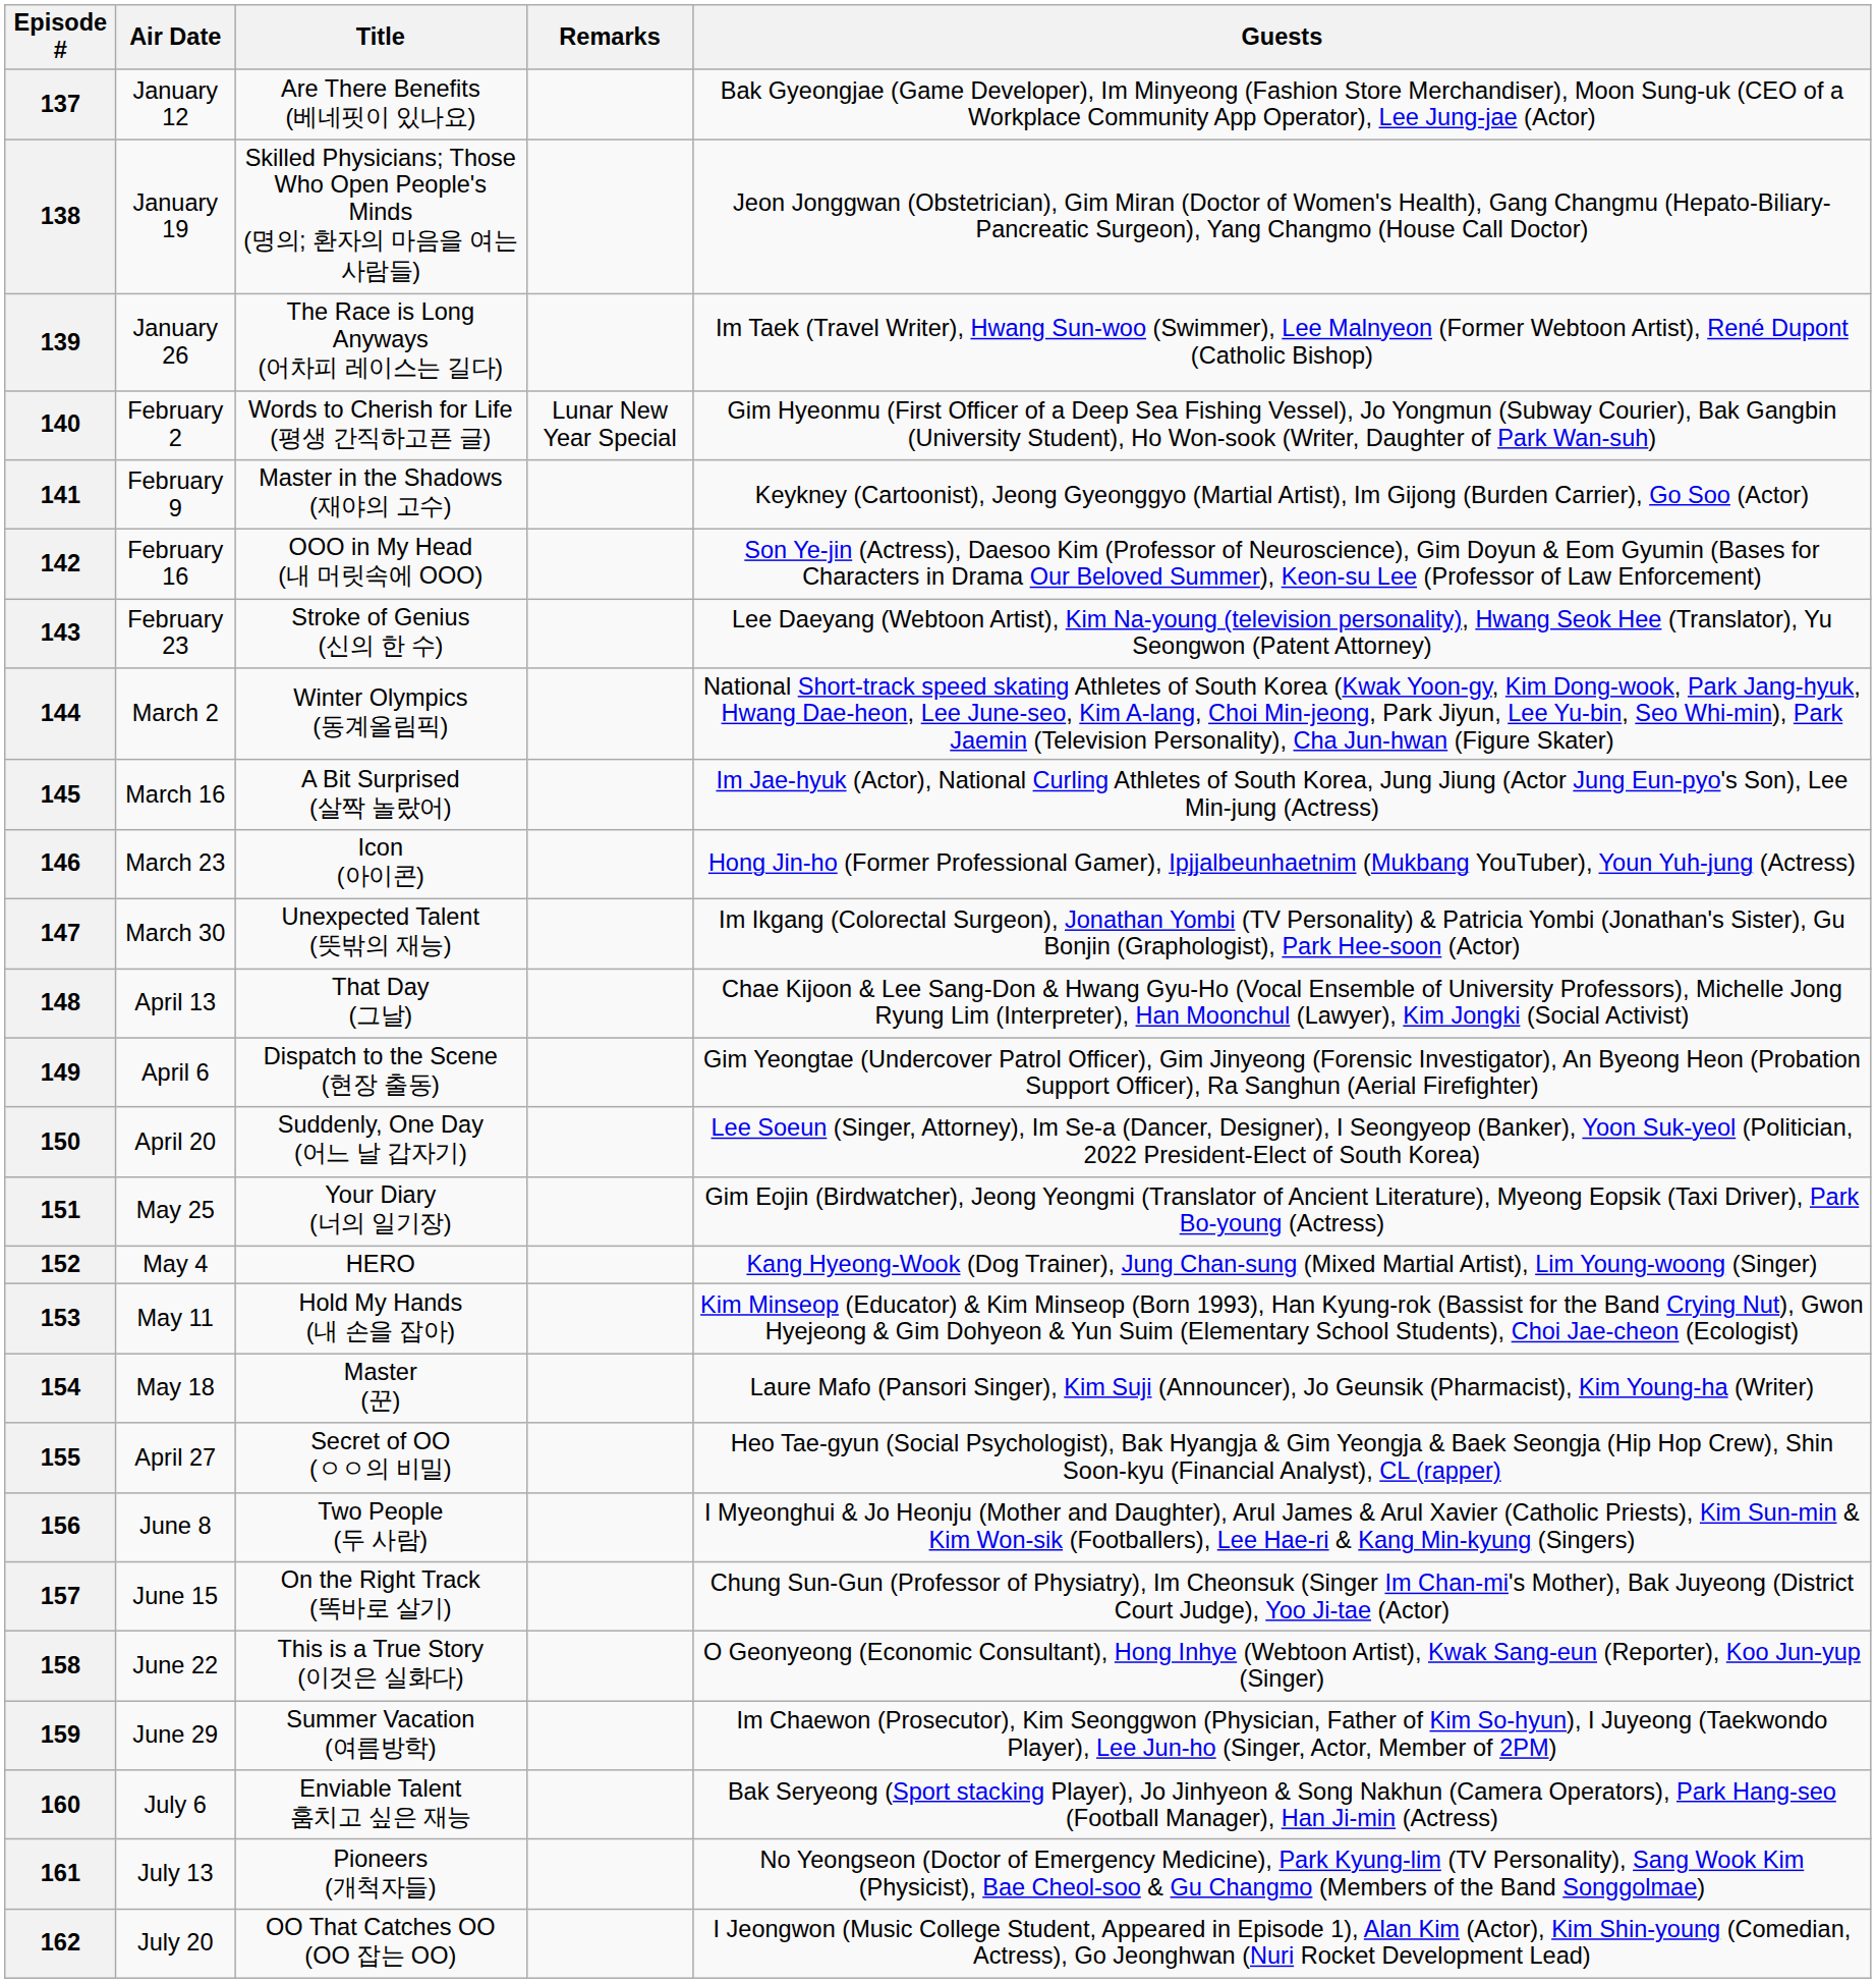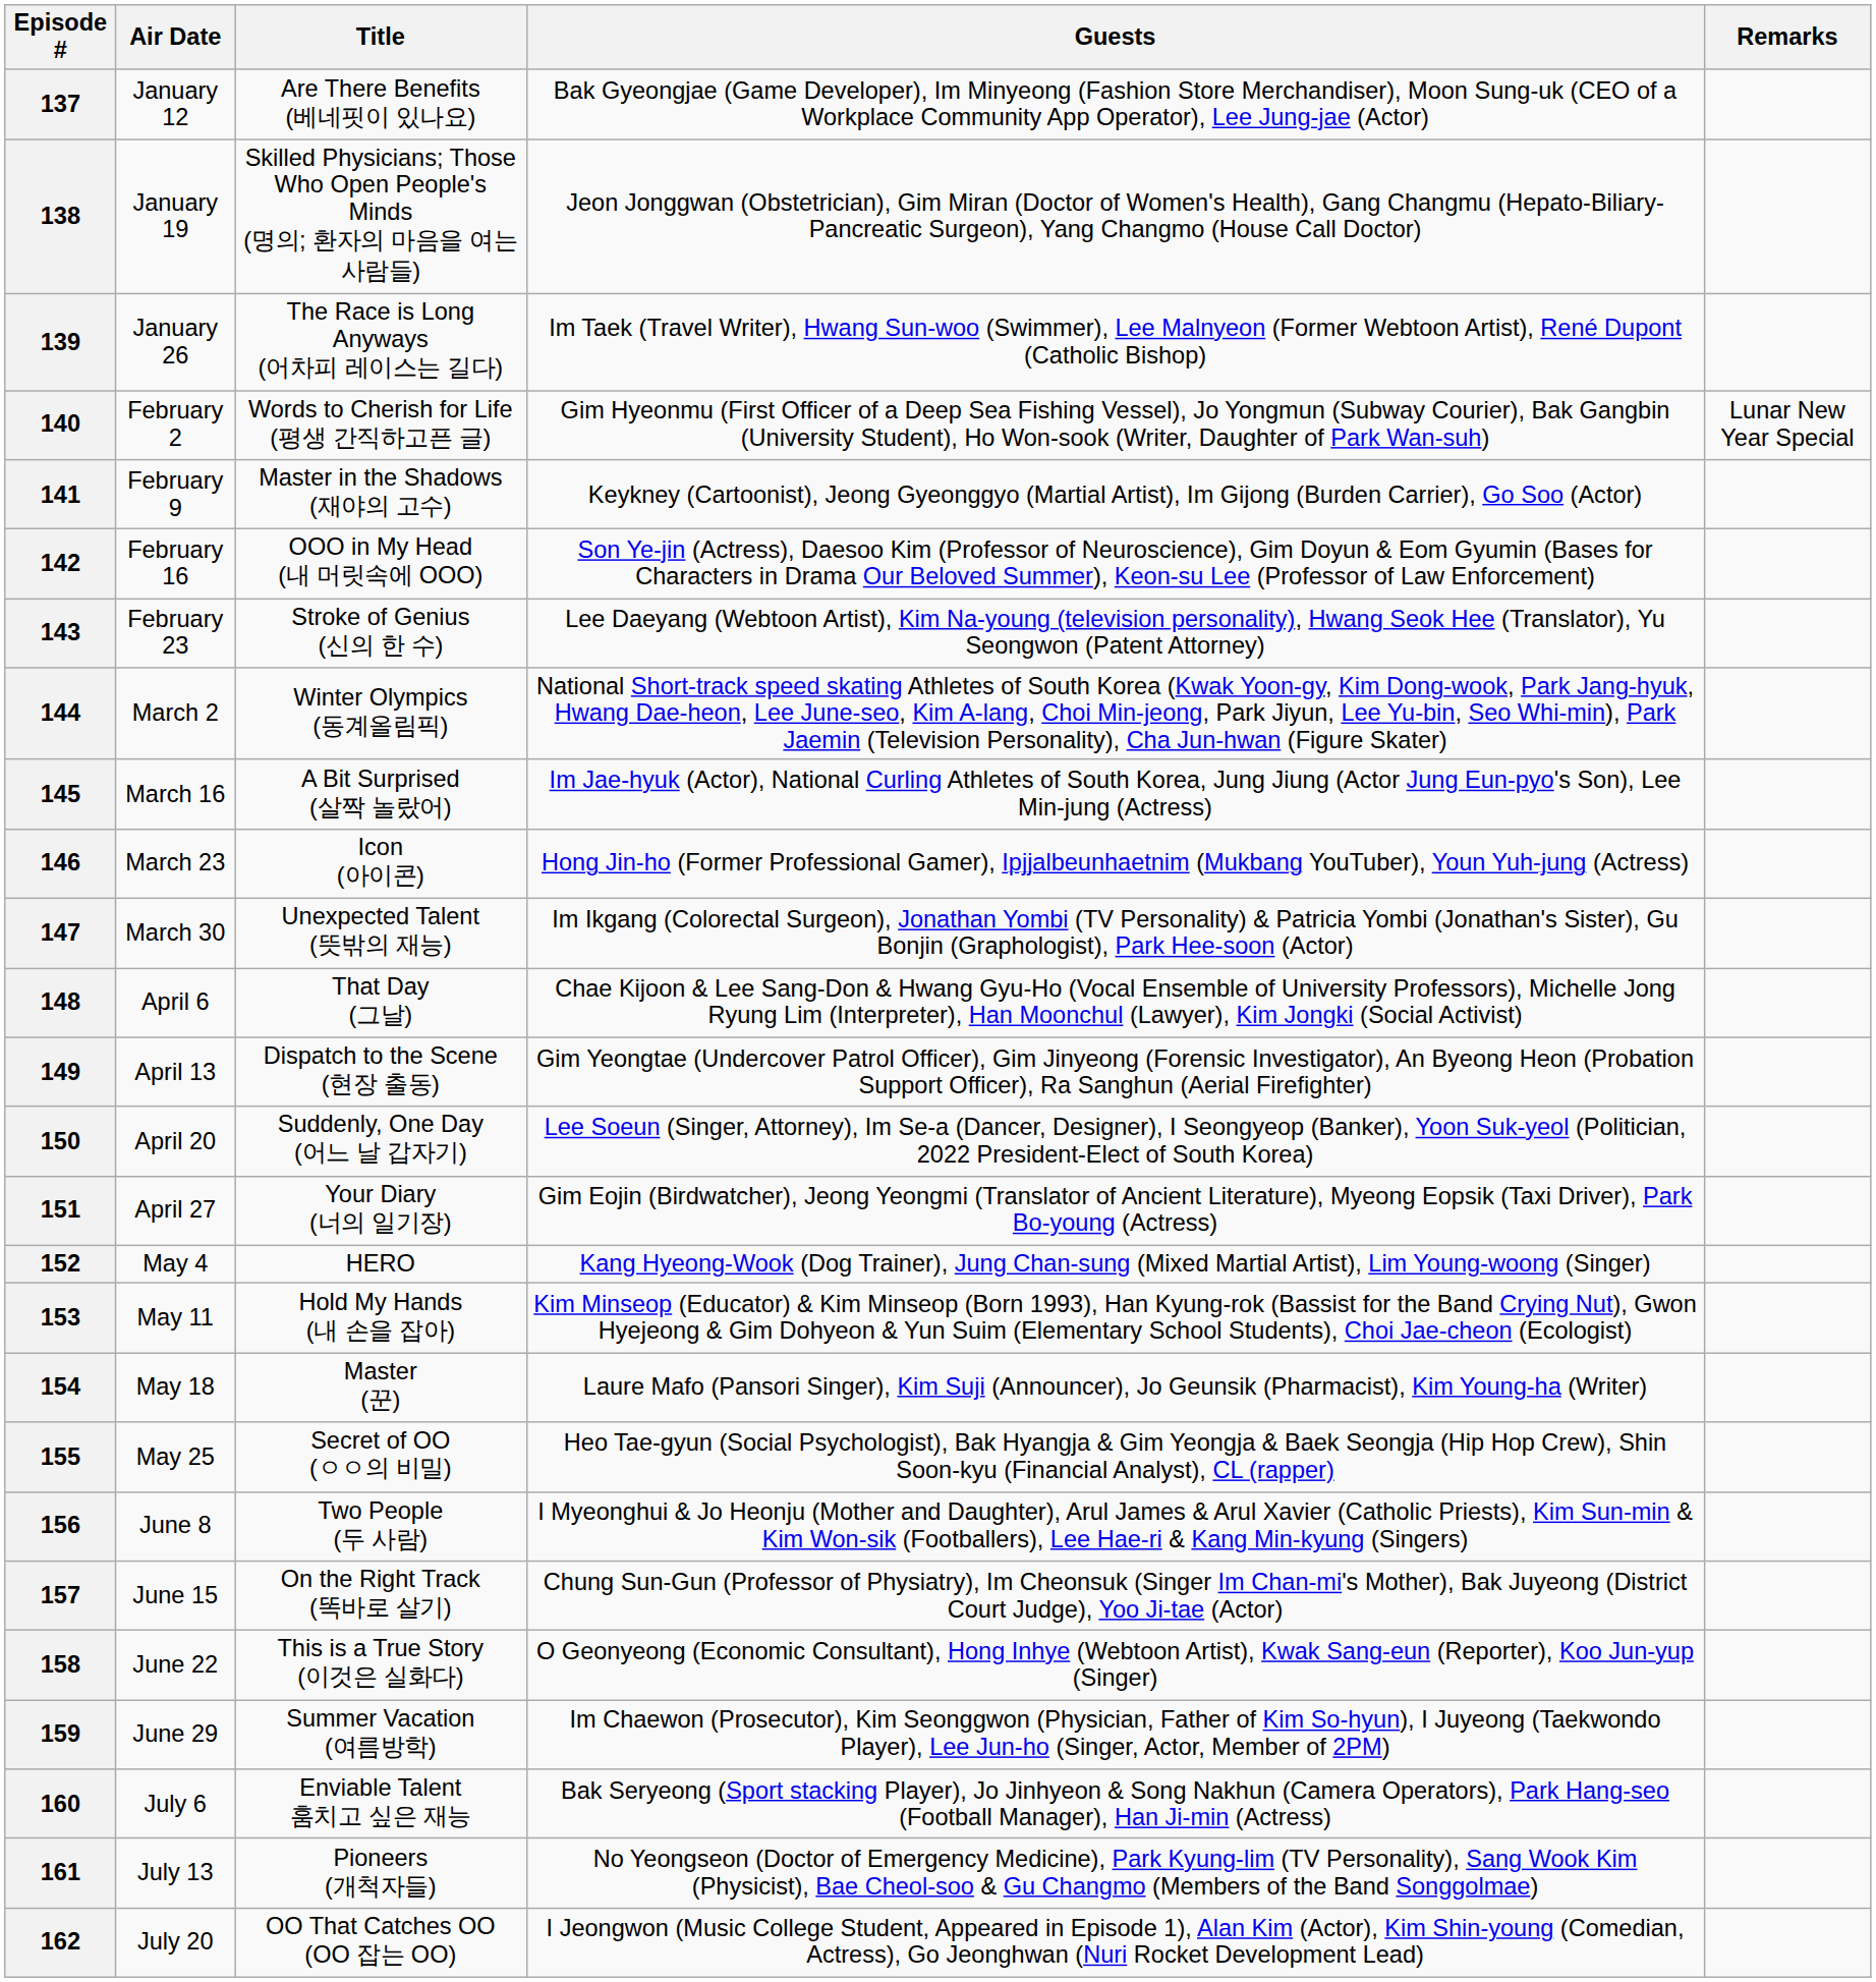columns swapped: Guests <-> Remarks
148 | Air Date: April 13 -> April 6
149 | Air Date: April 6 -> April 13
151 | Air Date: May 25 -> April 27
155 | Air Date: April 27 -> May 25
